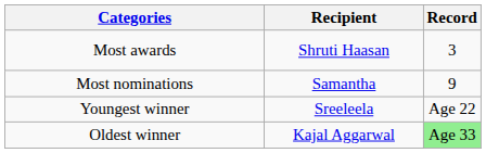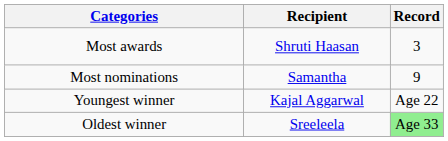Youngest winner | Recipient: Sreeleela -> Kajal Aggarwal
Oldest winner | Recipient: Kajal Aggarwal -> Sreeleela
